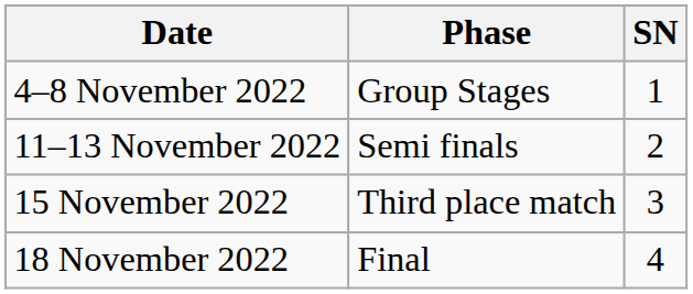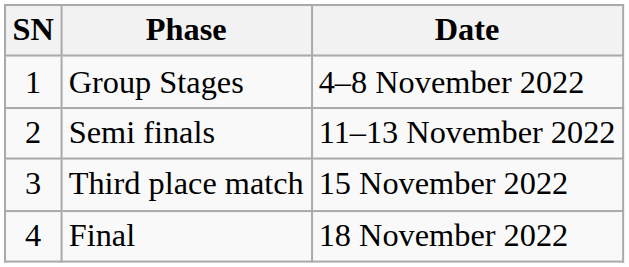columns swapped: SN <-> Date
